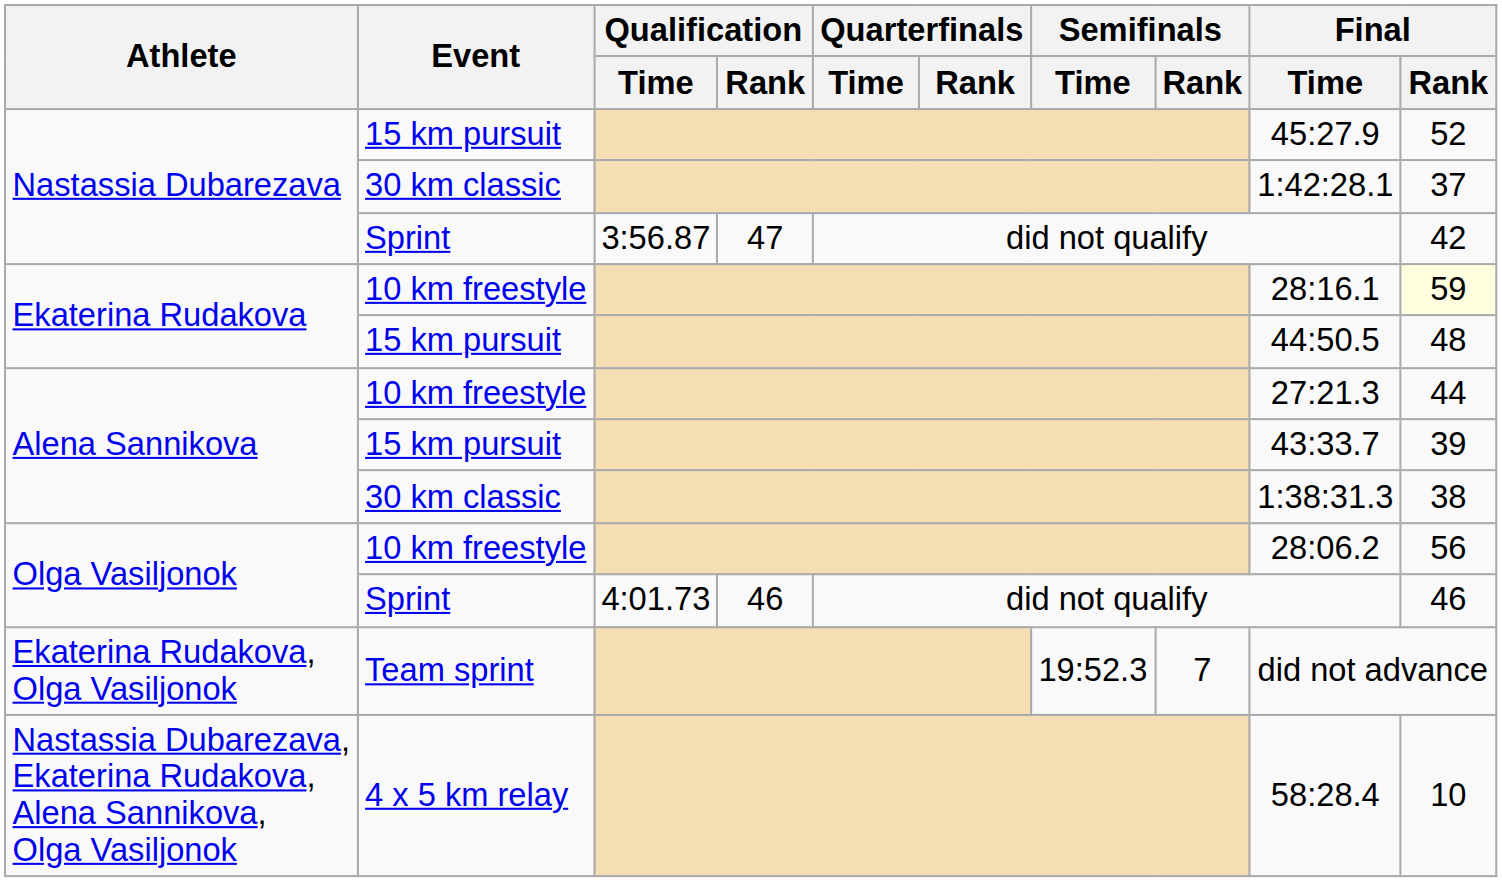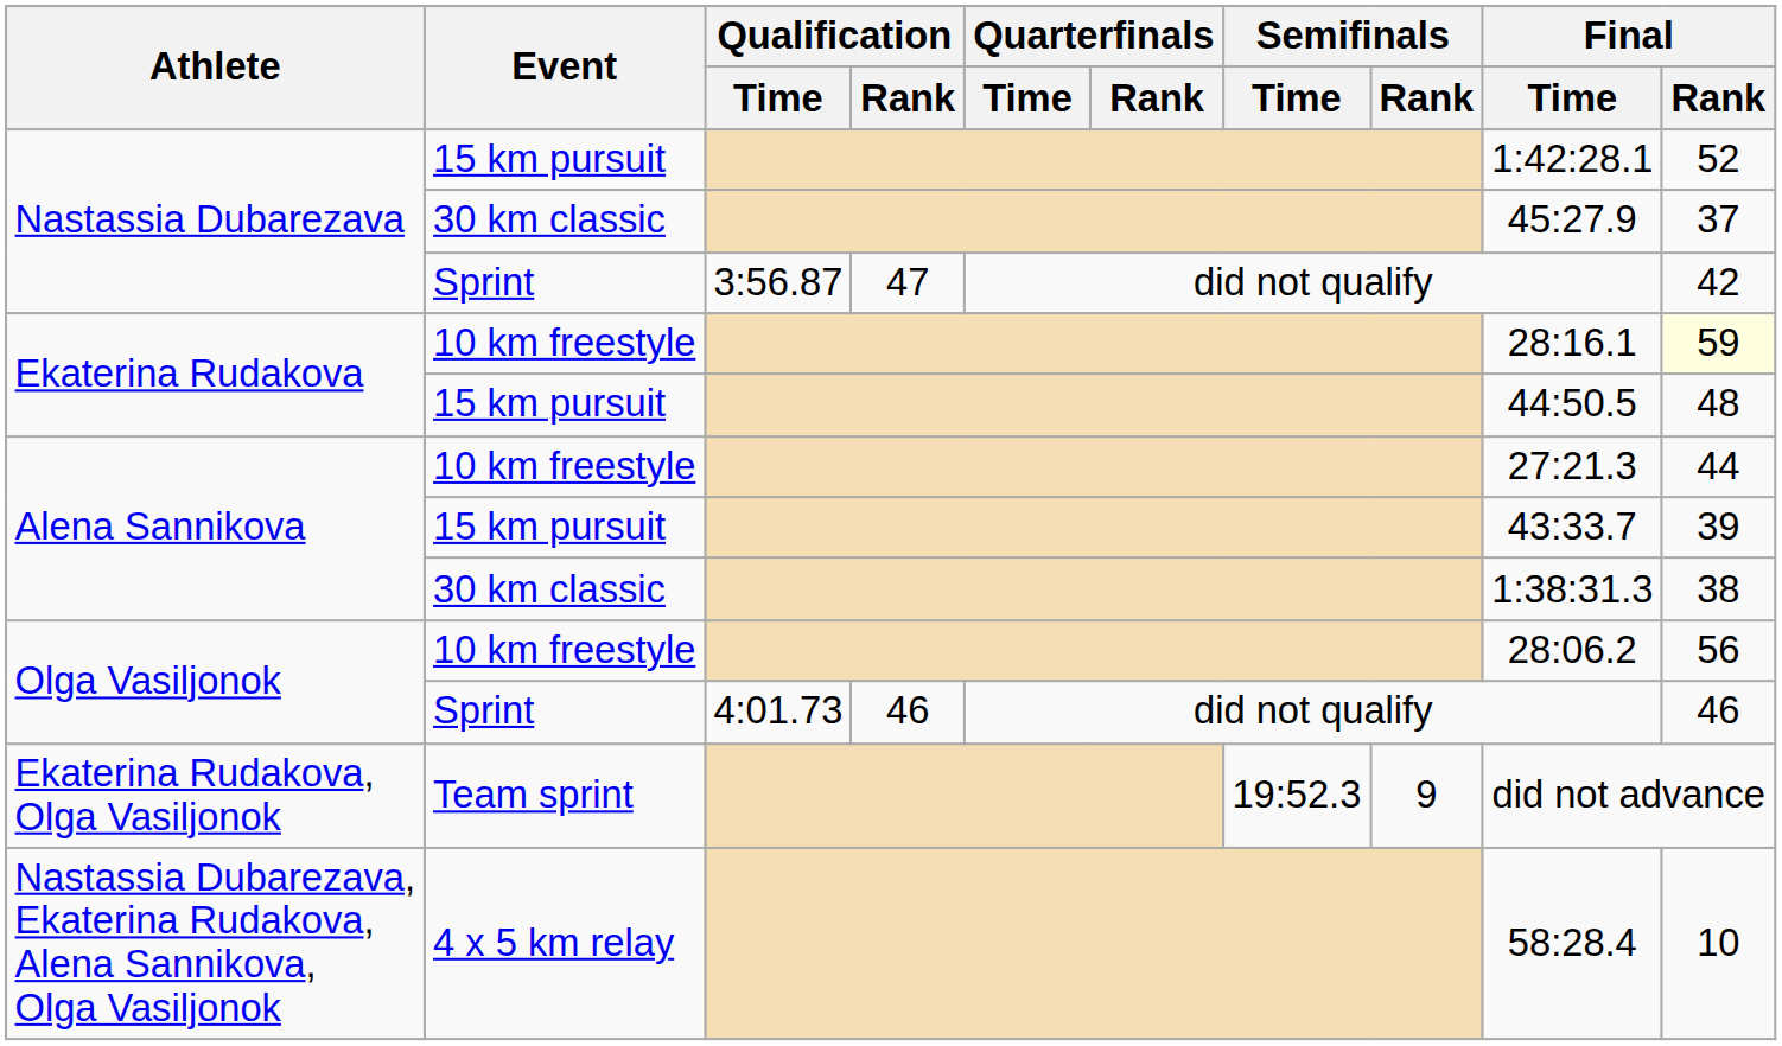Nastassia Dubarezava / 15 km pursuit | Final / Time: 45:27.9 -> 1:42:28.1
Nastassia Dubarezava / 30 km classic | Final / Time: 1:42:28.1 -> 45:27.9
Ekaterina Rudakova, Olga Vasiljonok | Semifinals / Rank: 7 -> 9
